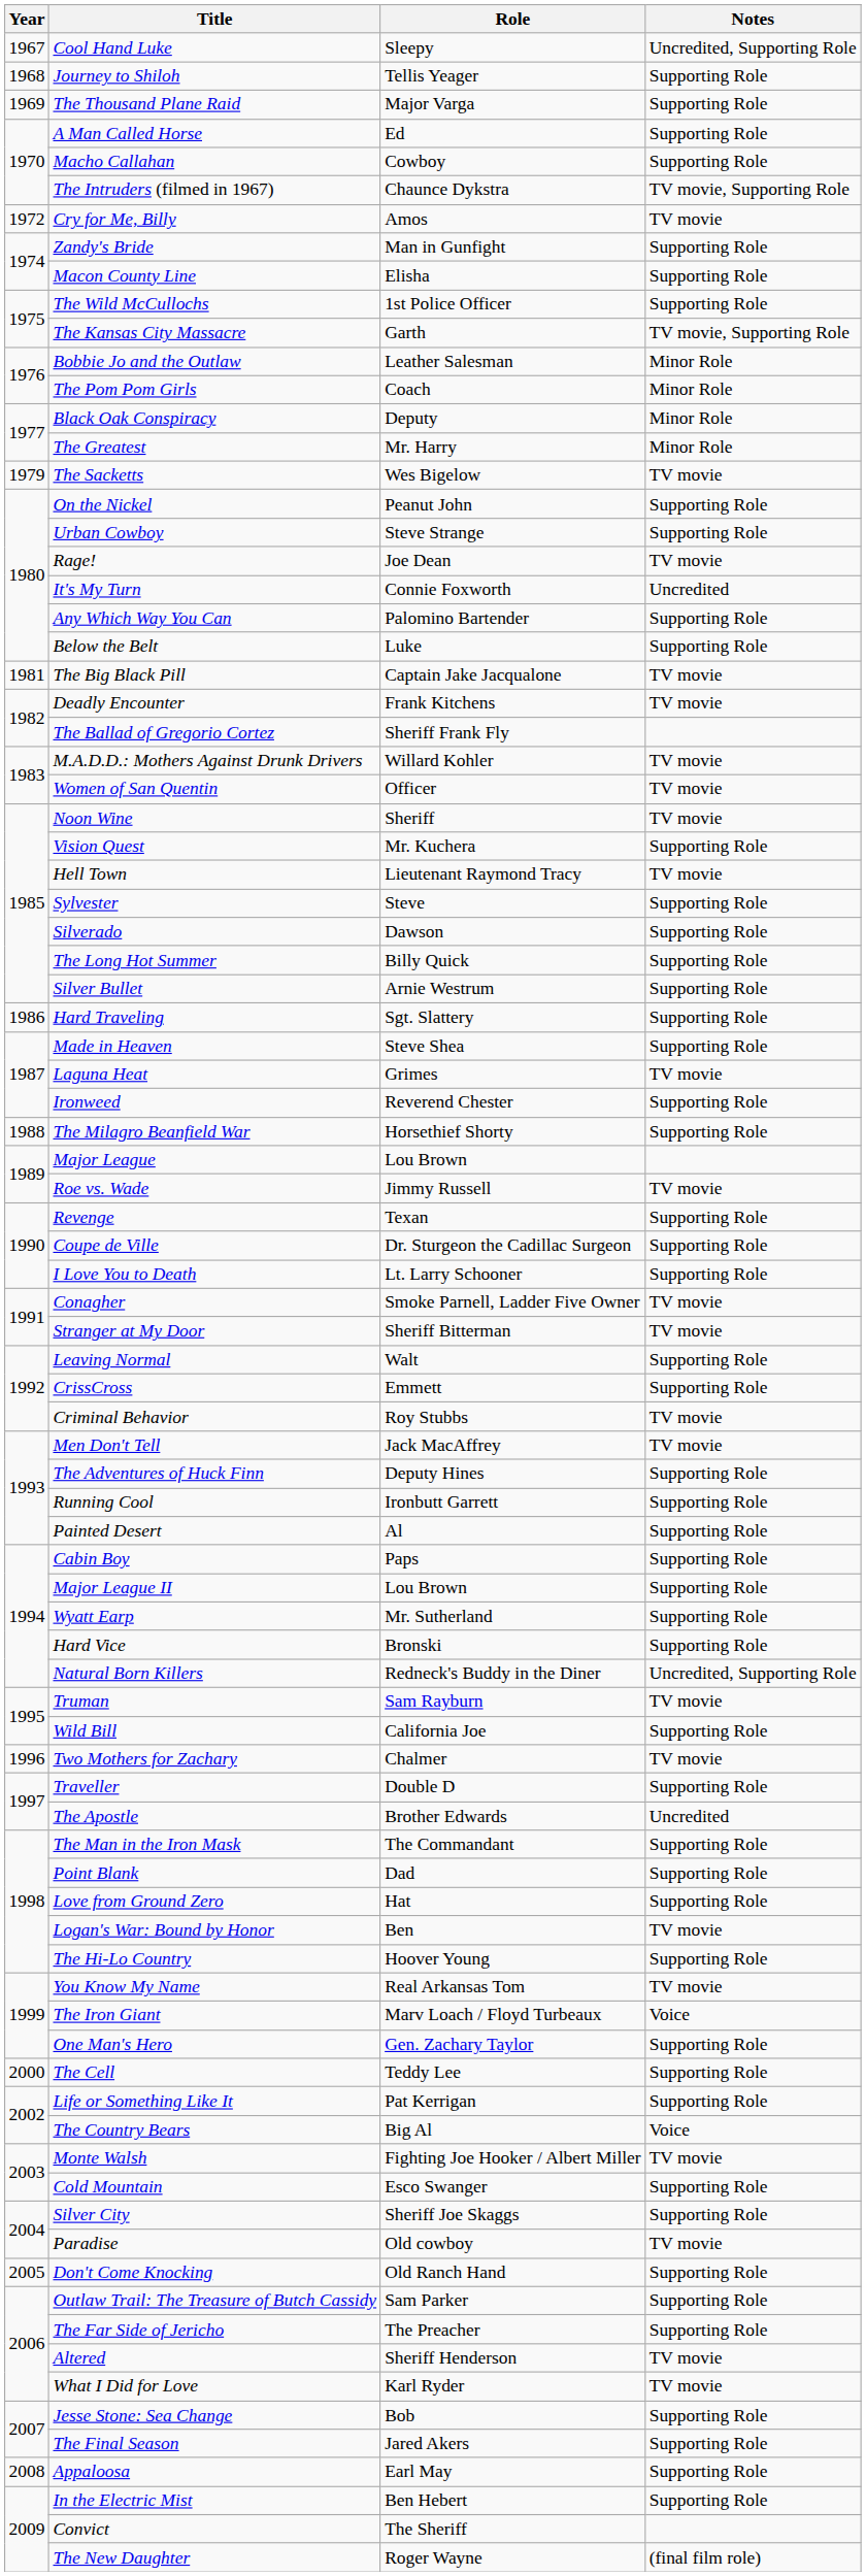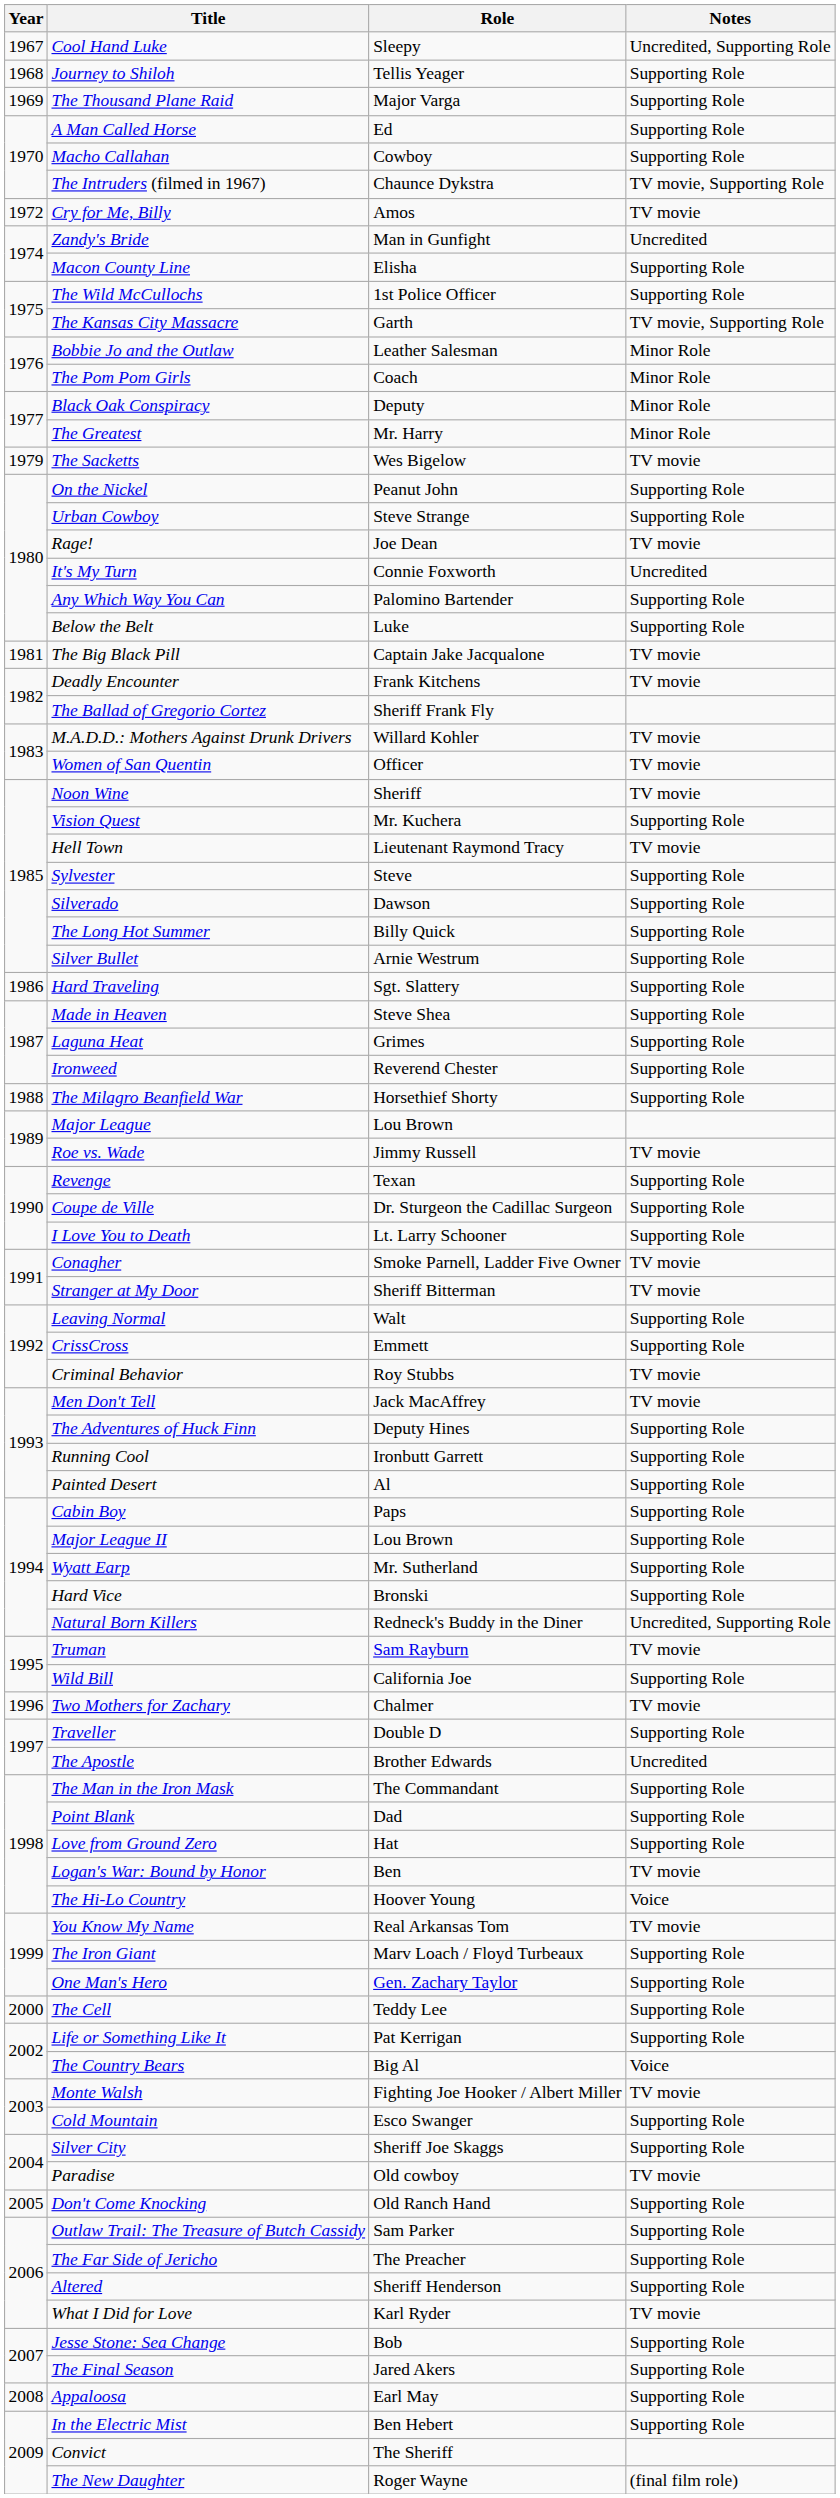Zandy's Bride | Notes: Supporting Role -> Uncredited
Laguna Heat | Notes: TV movie -> Supporting Role
The Hi-Lo Country | Notes: Supporting Role -> Voice
The Iron Giant | Notes: Voice -> Supporting Role
Altered | Notes: TV movie -> Supporting Role
